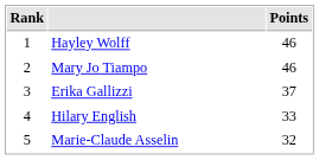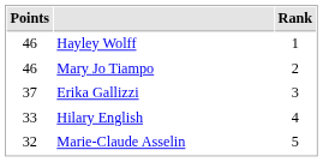columns swapped: Rank <-> Points
